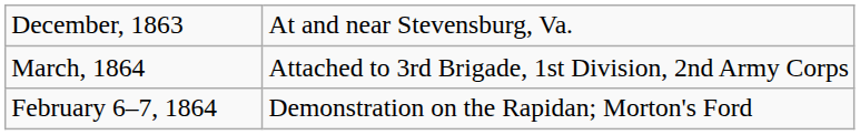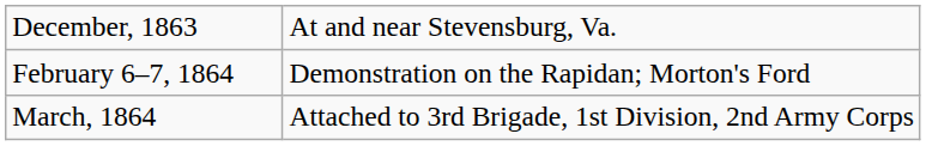rows swapped: February 6–7, 1864 <-> March, 1864
